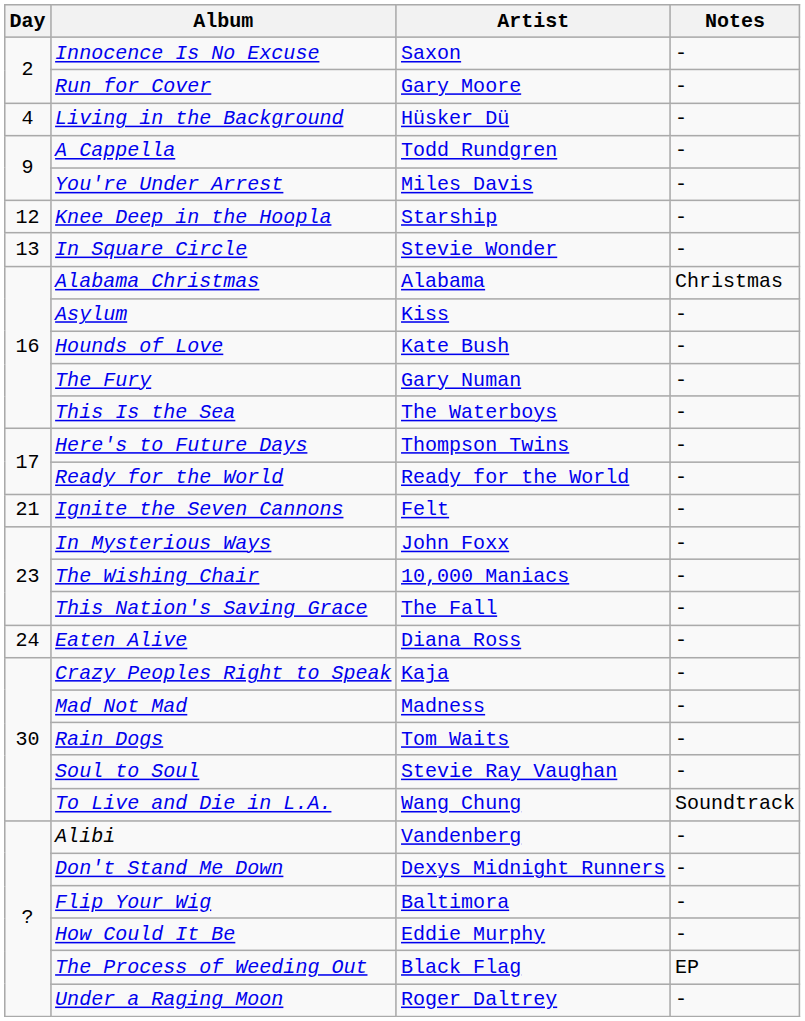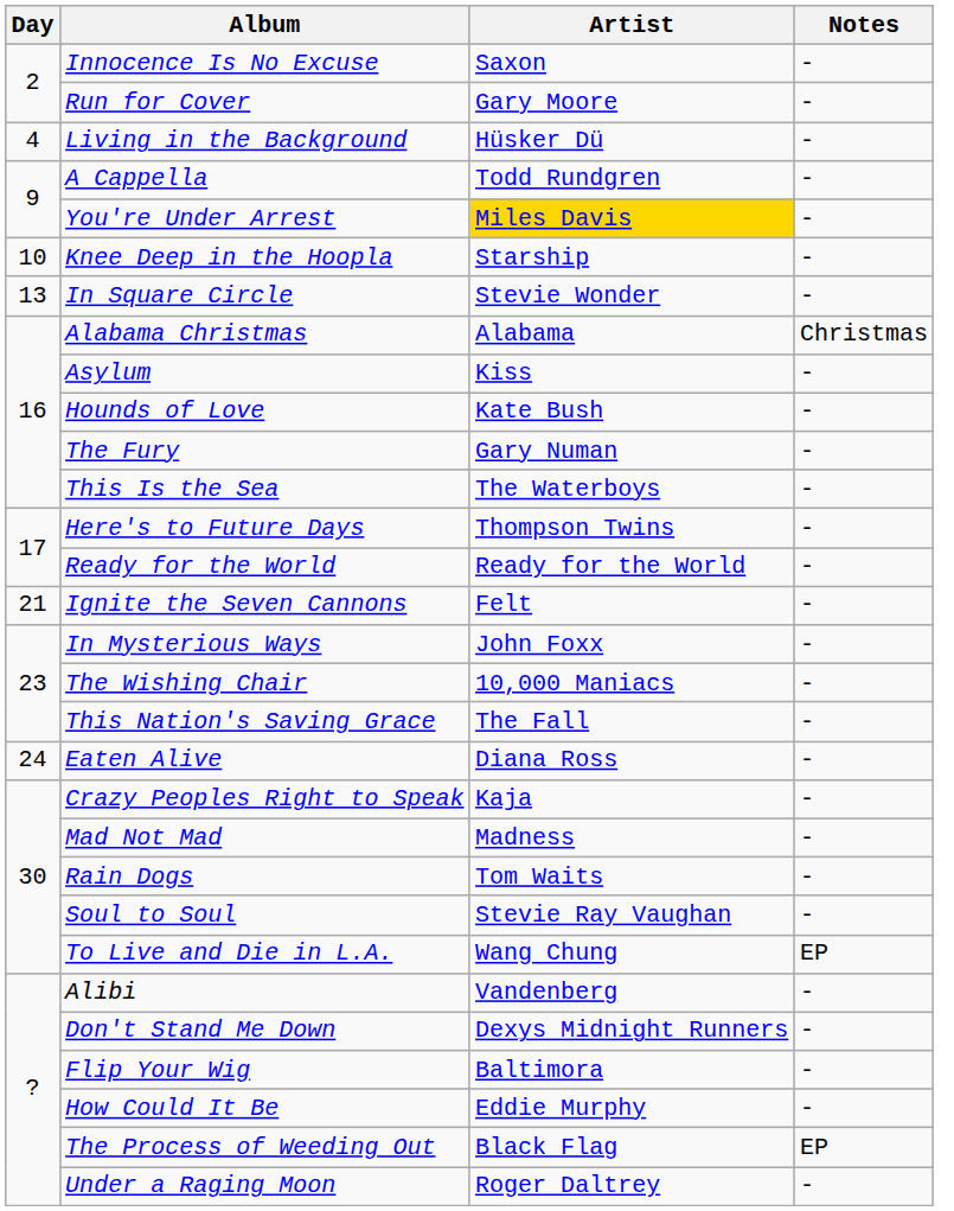You're Under Arrest | Artist: no background -> gold background
Knee Deep in the Hoopla | Day: 12 -> 10
To Live and Die in L.A. | Notes: Soundtrack -> EP
